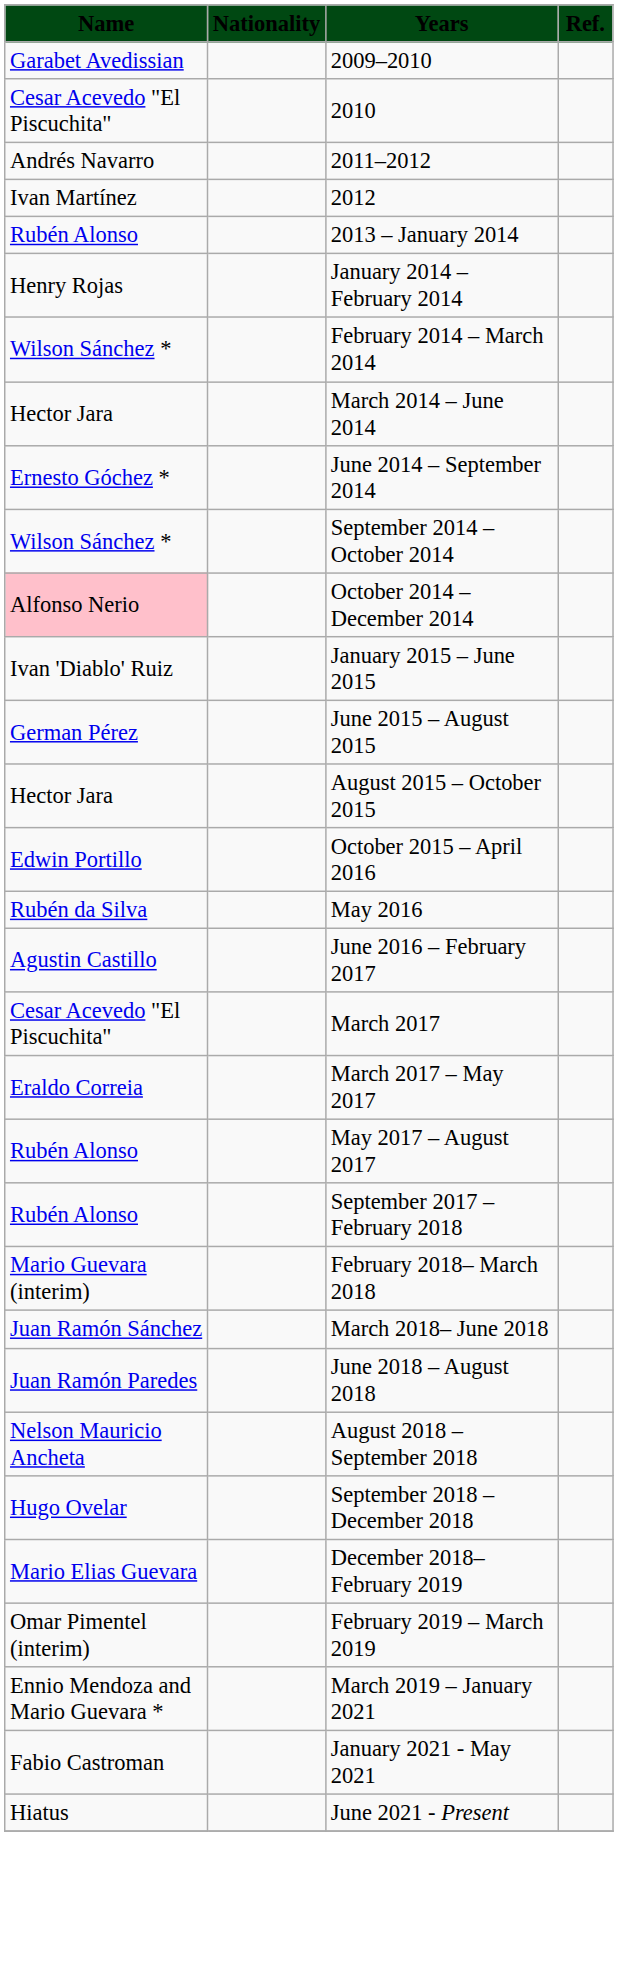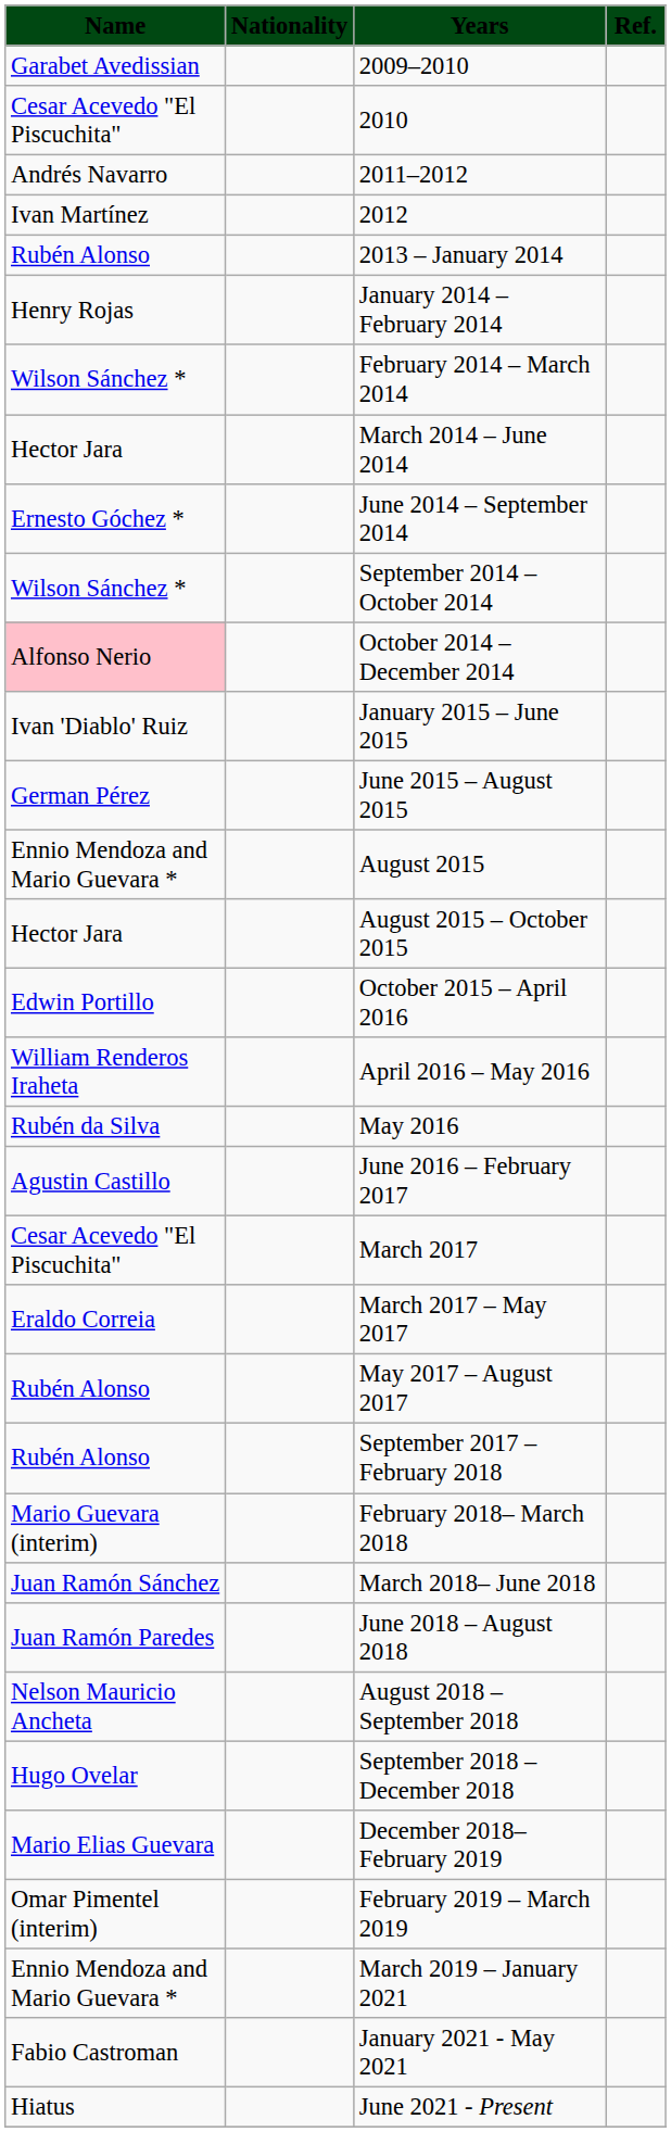+ row: Ennio Mendoza and Mario Guevara * | August 2015
+ row: William Renderos Iraheta | April 2016 – May 2016
